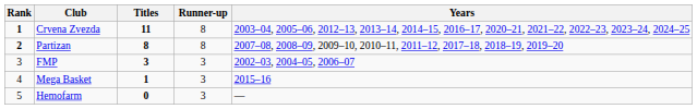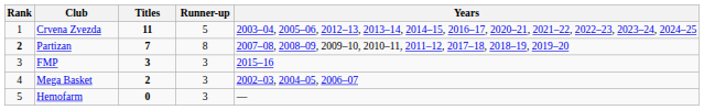Crvena Zvezda | Rank: bold -> normal
Crvena Zvezda | Runner-up: 8 -> 5
Partizan | Titles: 8 -> 7
FMP | Years: 2002–03, 2004–05, 2006–07 -> 2015–16
Mega Basket | Titles: 1 -> 2
Mega Basket | Years: 2015–16 -> 2002–03, 2004–05, 2006–07
